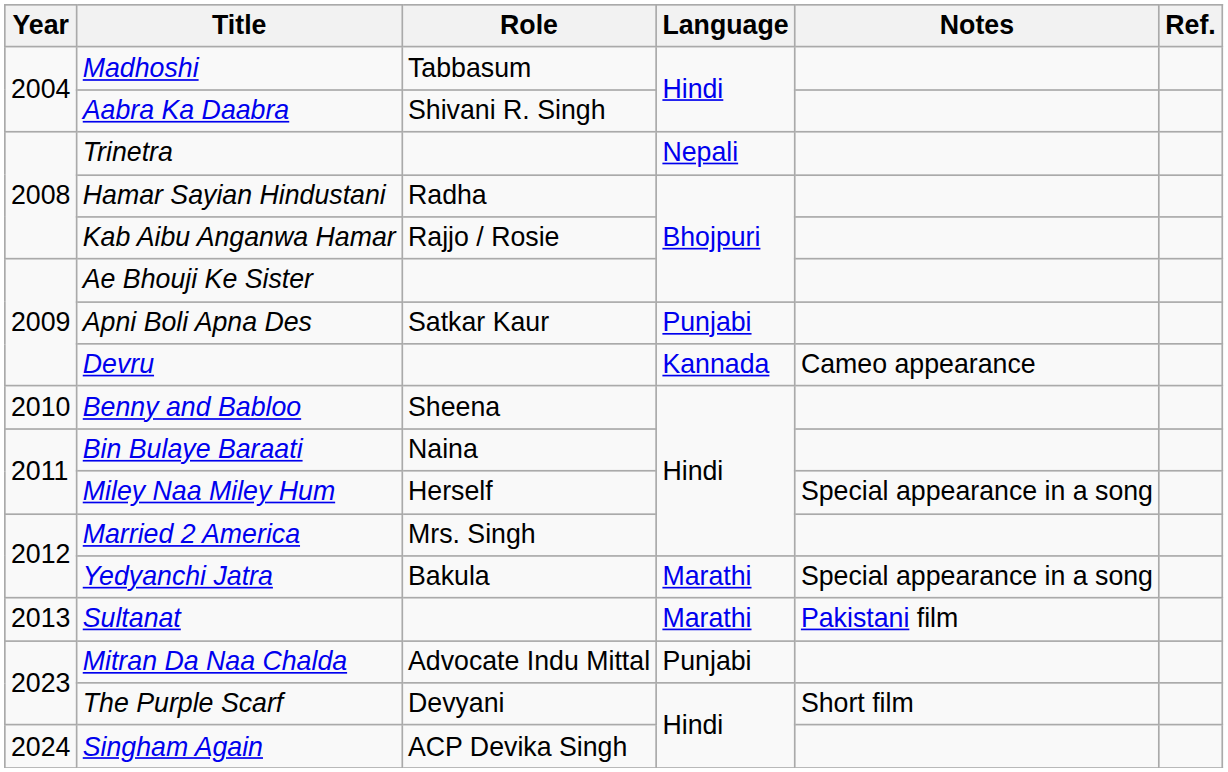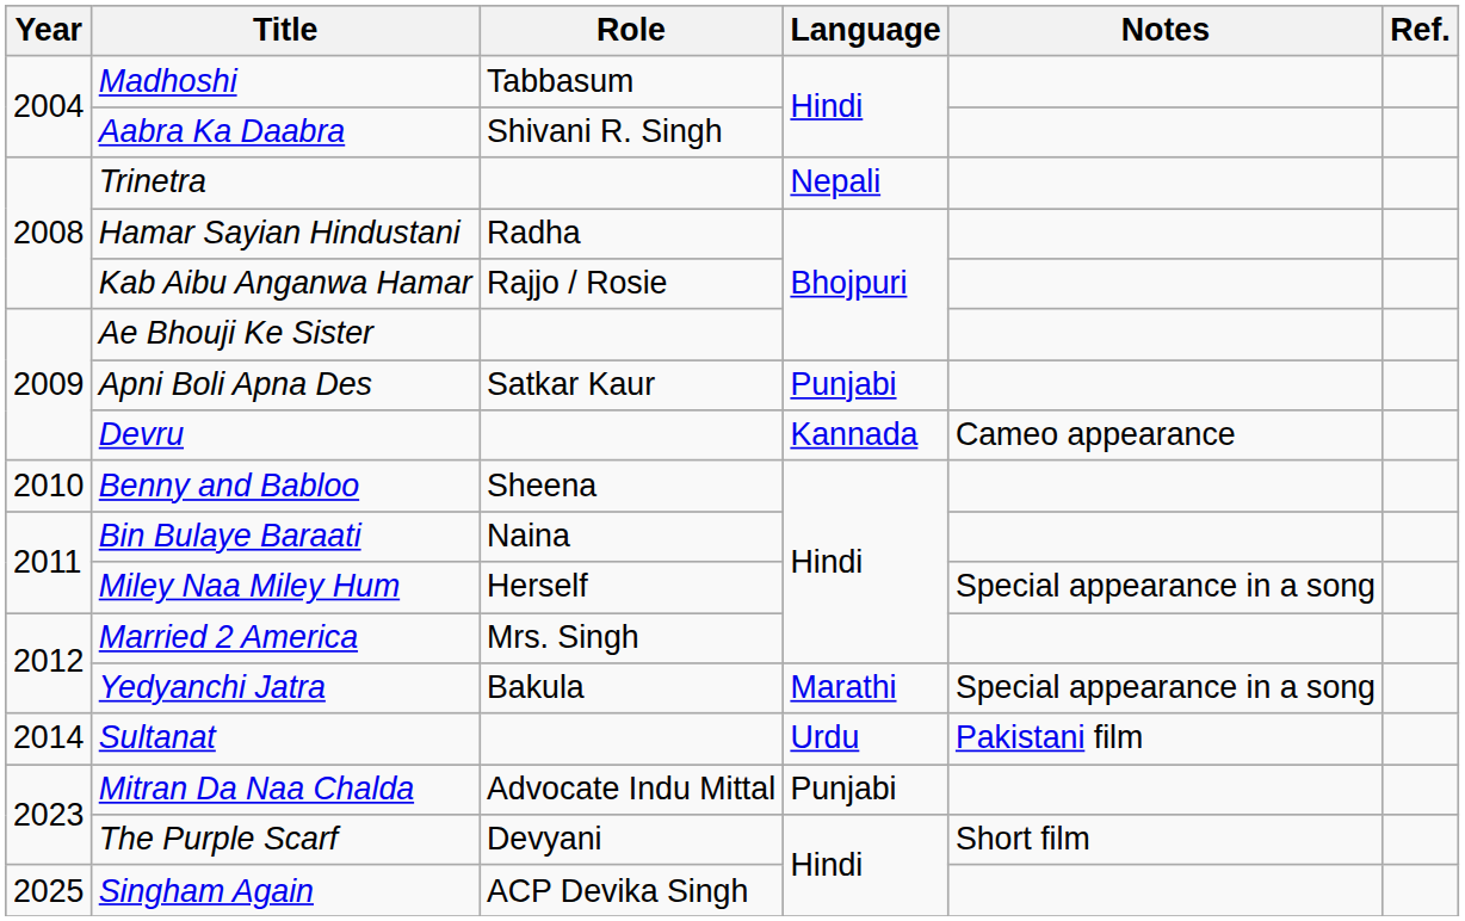Sultanat | Year: 2013 -> 2014
Sultanat | Language: Marathi -> Urdu
Singham Again | Year: 2024 -> 2025
